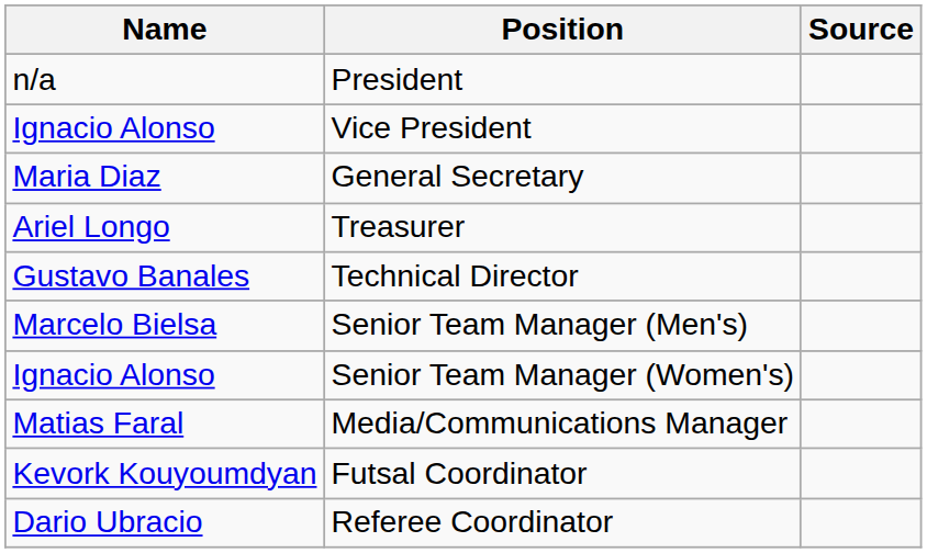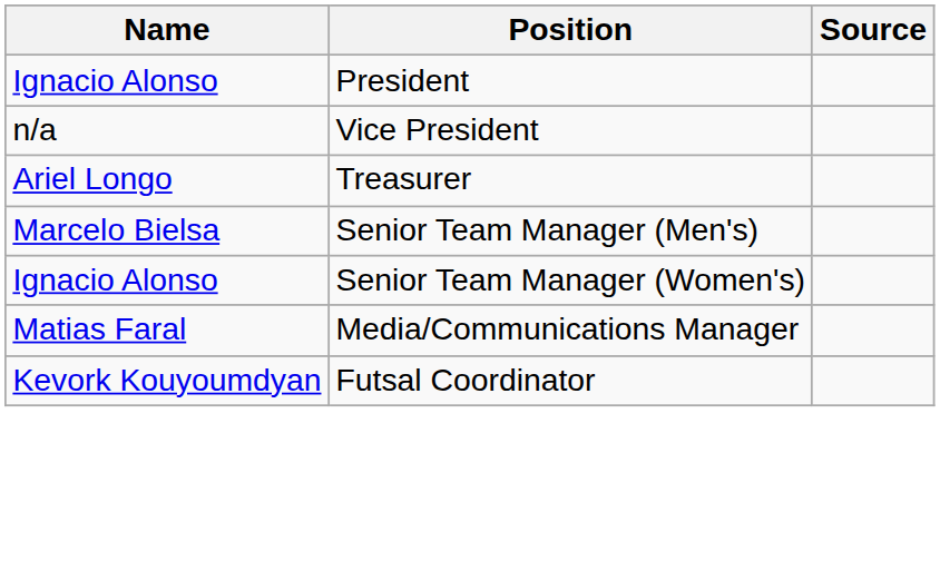President | Name: n/a -> Ignacio Alonso
Vice President | Name: Ignacio Alonso -> n/a
- row: Maria Diaz | General Secretary
- row: Gustavo Banales | Technical Director
- row: Dario Ubracio | Referee Coordinator
